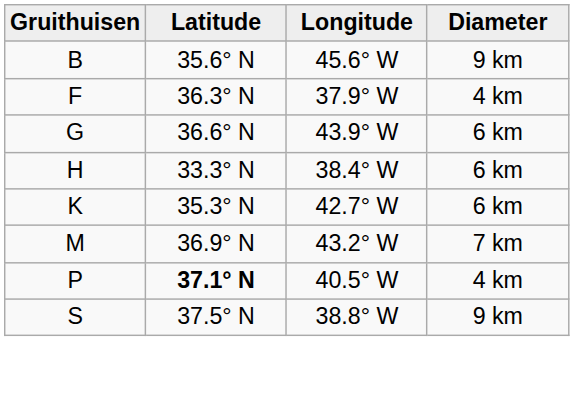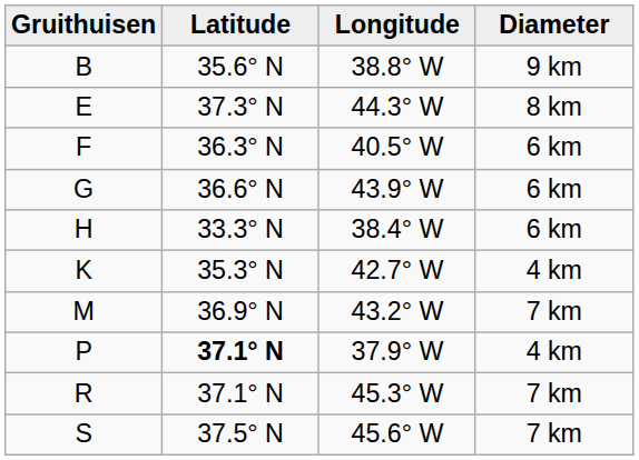B | Longitude: 45.6° W -> 38.8° W
+ row: E | 37.3° N | 44.3° W | 8 km
F | Longitude: 37.9° W -> 40.5° W
F | Diameter: 4 km -> 6 km
K | Diameter: 6 km -> 4 km
P | Longitude: 40.5° W -> 37.9° W
+ row: R | 37.1° N | 45.3° W | 7 km
S | Longitude: 38.8° W -> 45.6° W
S | Diameter: 9 km -> 7 km
